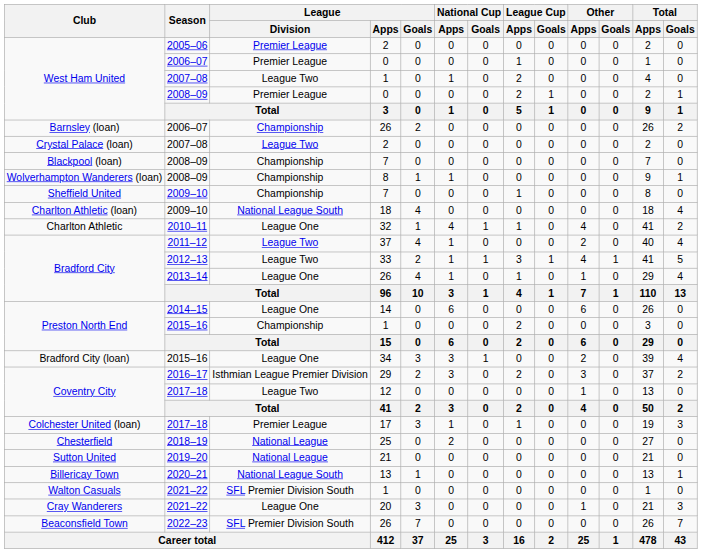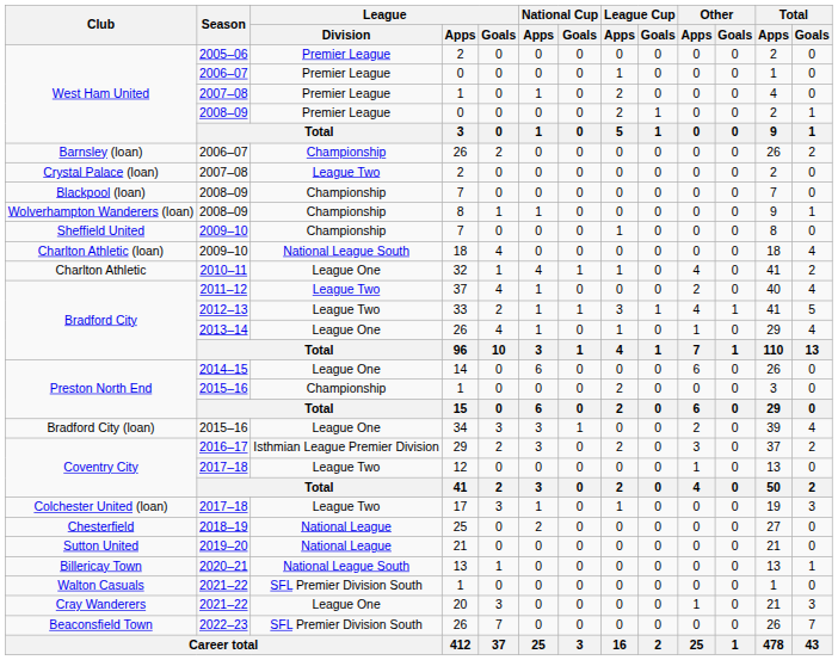West Ham United / 2007–08 | League / Division: League Two -> Premier League
Colchester United (loan) | League / Division: Premier League -> League Two
